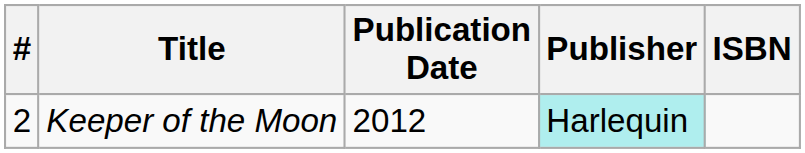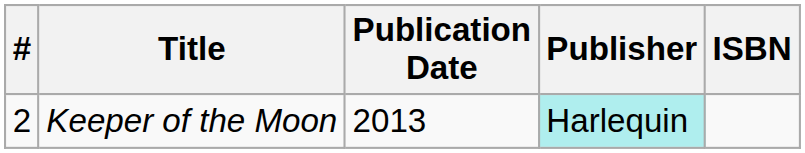Keeper of the Moon | Publication Date: 2012 -> 2013
